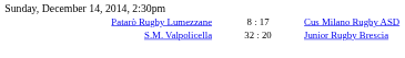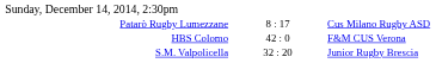+ row: HBS Colomo | 42 : 0 | F&M CUS Verona
